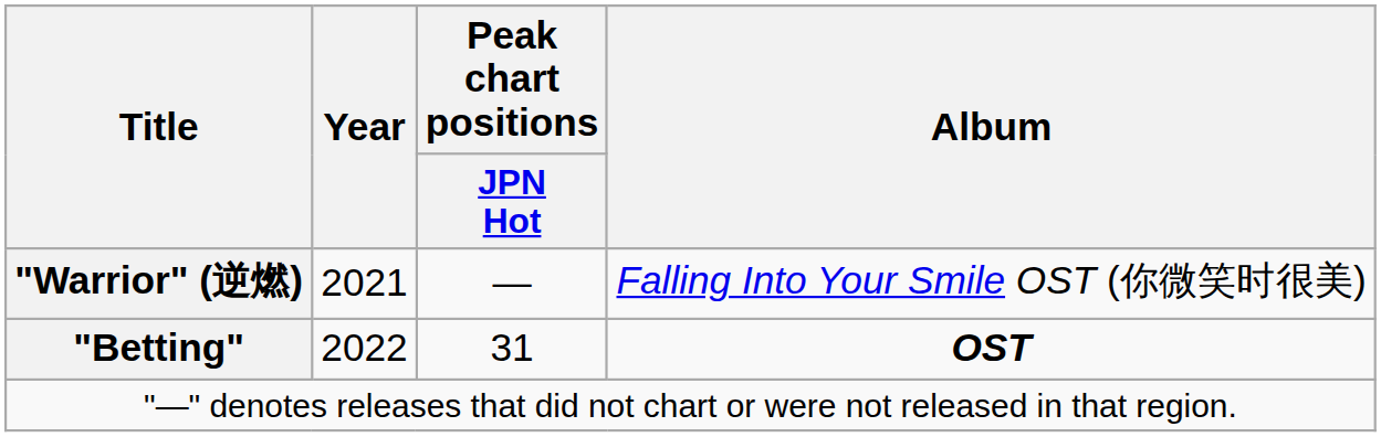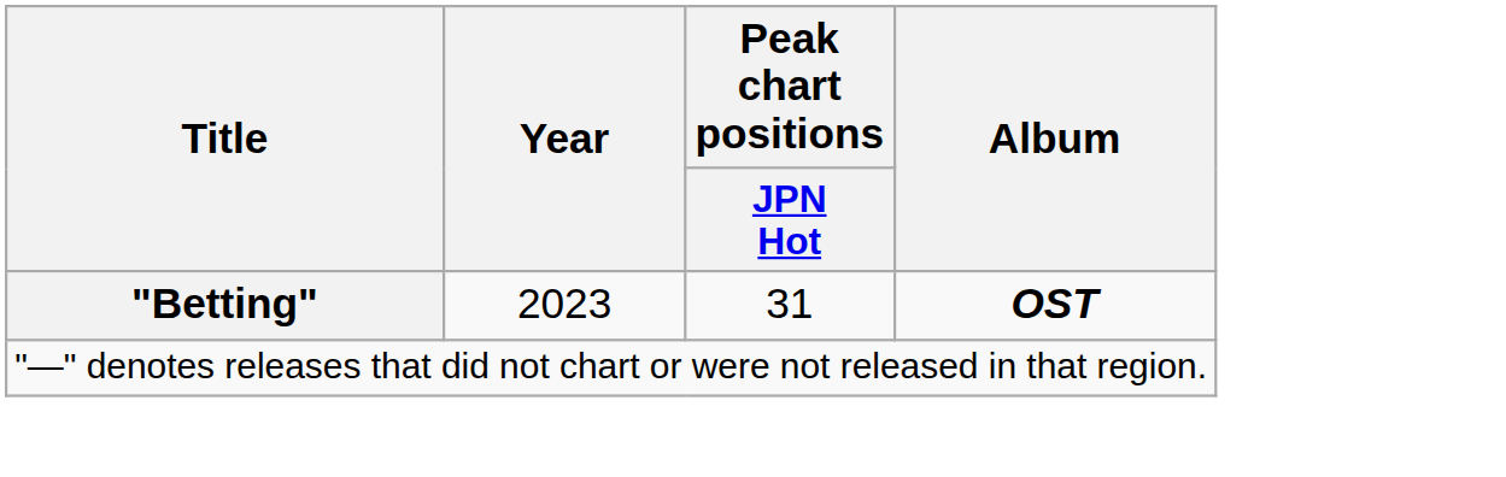- row: "Warrior" (逆燃) | 2021 | — | Falling Into Your Smile OST (你微笑时很美)
"Betting" | Year: 2022 -> 2023
